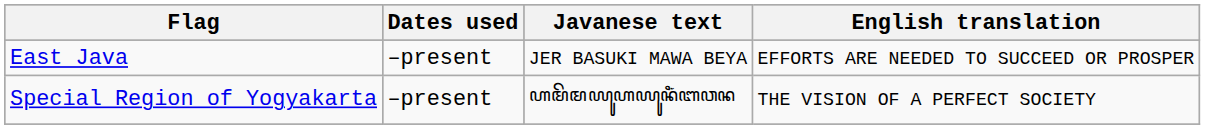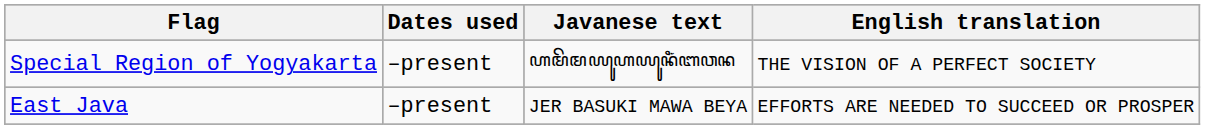rows swapped: East Java <-> Special Region of Yogyakarta
